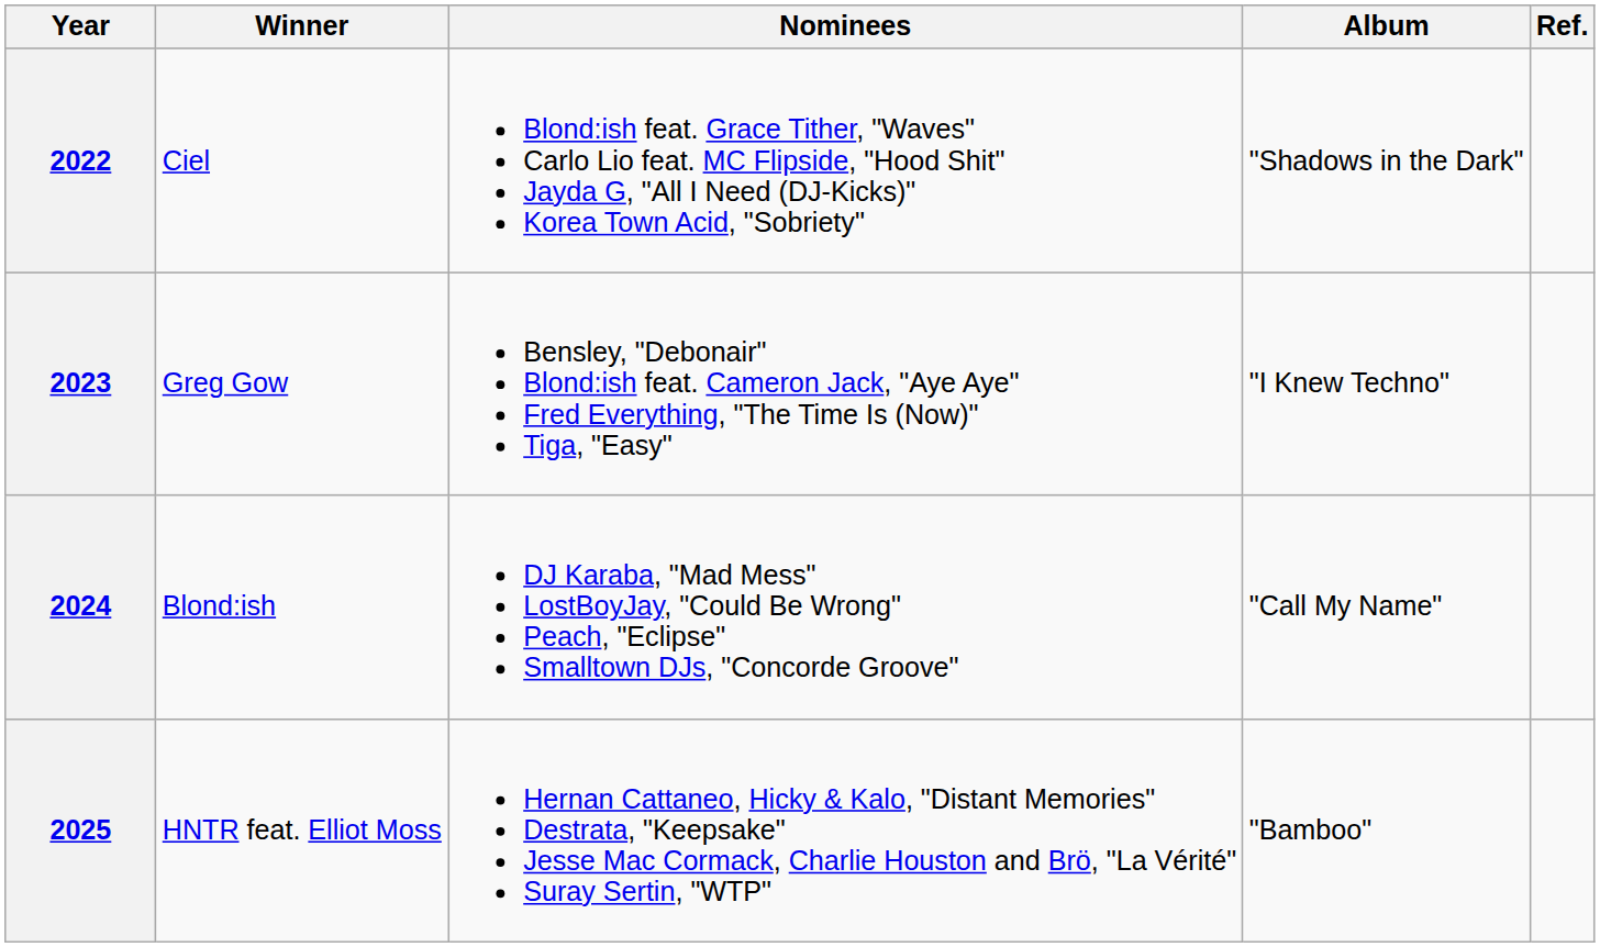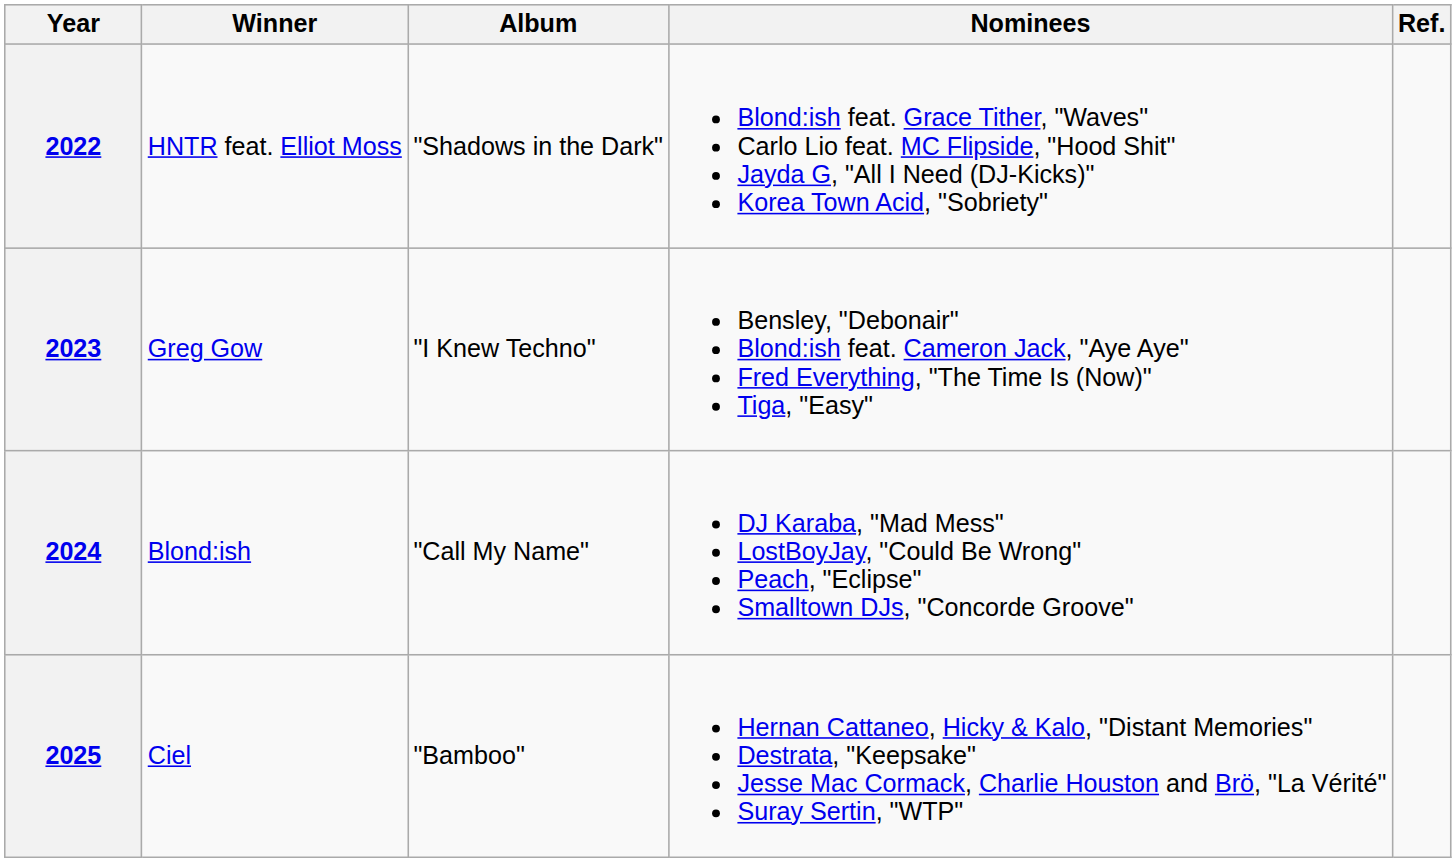columns swapped: Album <-> Nominees
2022 | Winner: Ciel -> HNTR feat. Elliot Moss
2025 | Winner: HNTR feat. Elliot Moss -> Ciel
